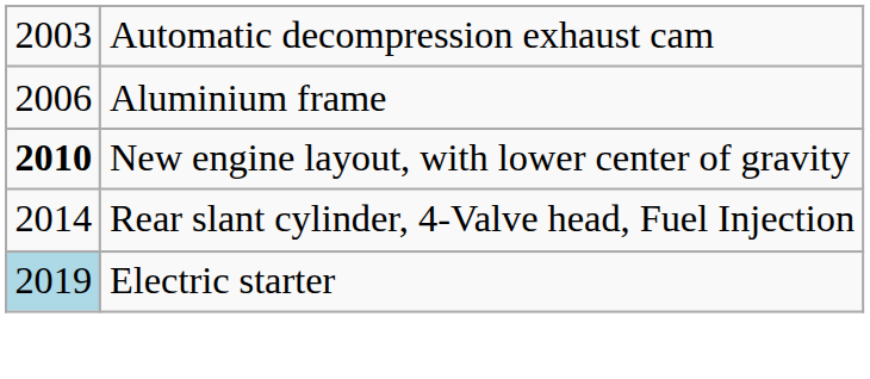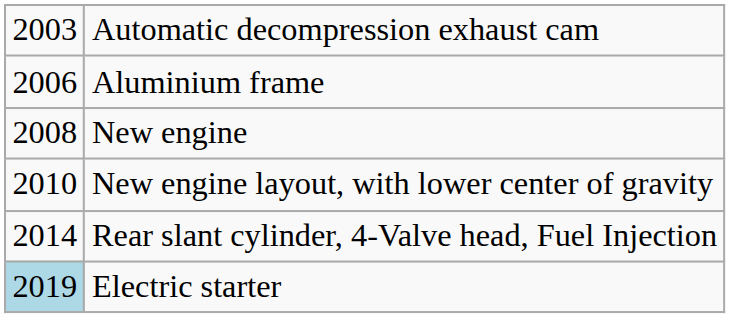+ row: 2008 | New engine
New engine layout, with lower center of gravity | column 1: bold -> normal
